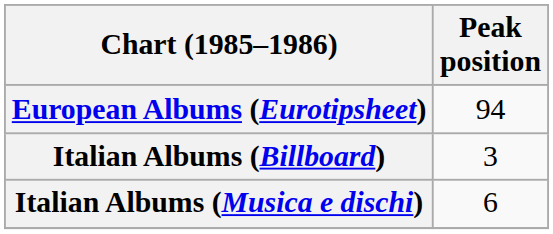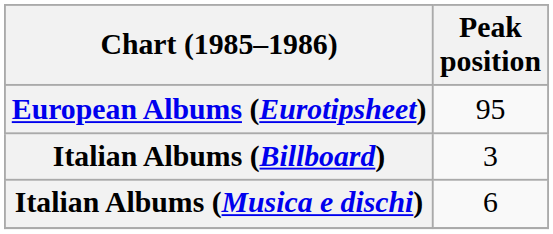European Albums (Eurotipsheet) | Peak position: 94 -> 95
